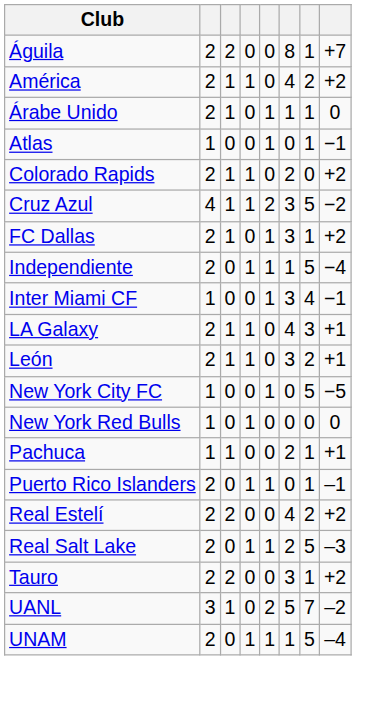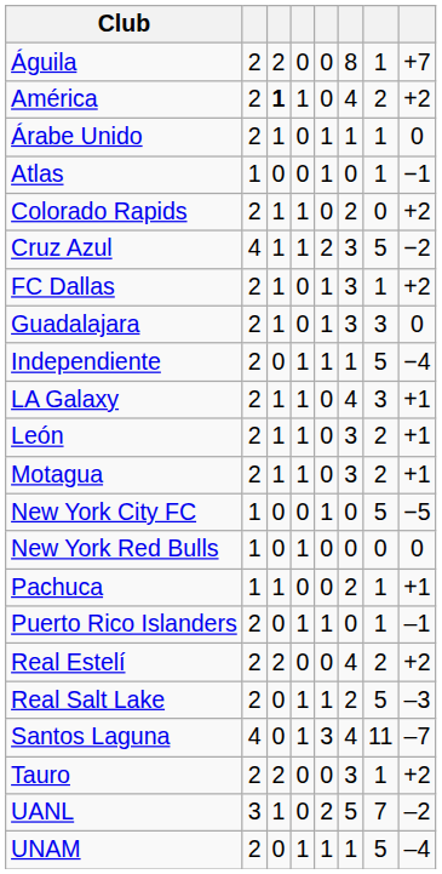América | column 3: normal -> bold
+ row: Guadalajara | 2 | 1 | 0 | 1 | 3 | 3 | 0
- row: Inter Miami CF | 1 | 0 | 0 | 1 | 3 | 4 | −1
+ row: Motagua | 2 | 1 | 1 | 0 | 3 | 2 | +1
+ row: Santos Laguna | 4 | 0 | 1 | 3 | 4 | 11 | –7
